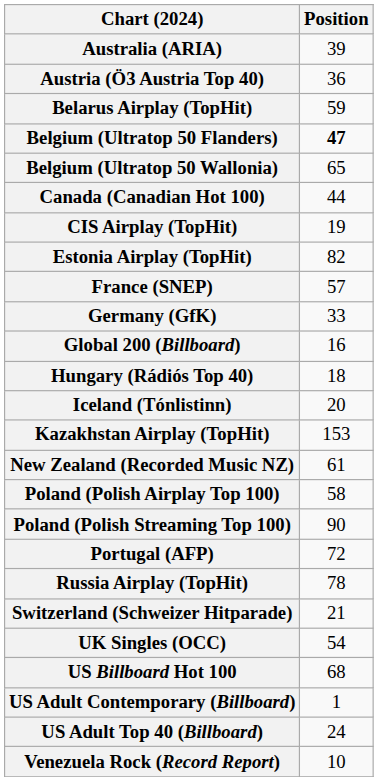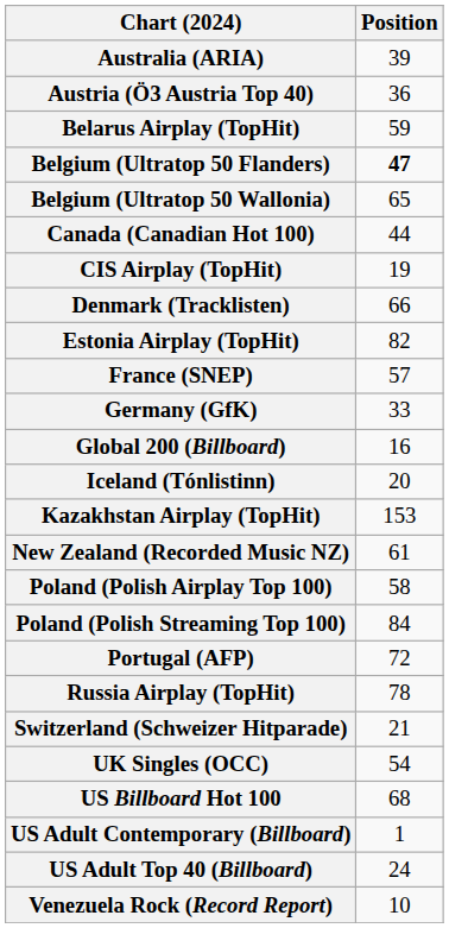+ row: Denmark (Tracklisten) | 66
- row: Hungary (Rádiós Top 40) | 18
Poland (Polish Streaming Top 100) | Position: 90 -> 84
